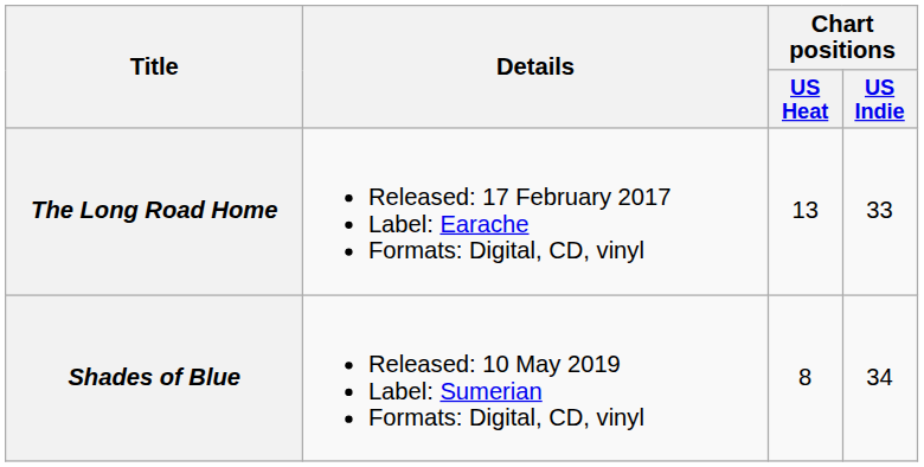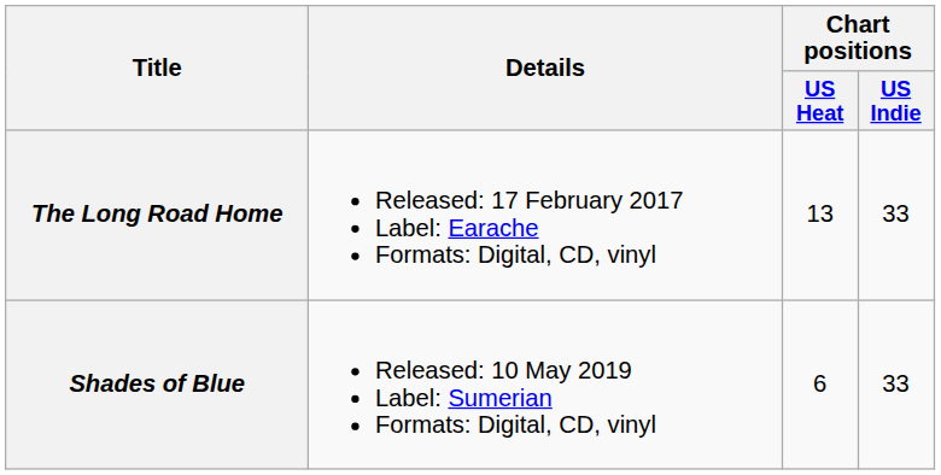Shades of Blue | Chart positions / US Heat: 8 -> 6
Shades of Blue | Chart positions / US Indie: 34 -> 33
